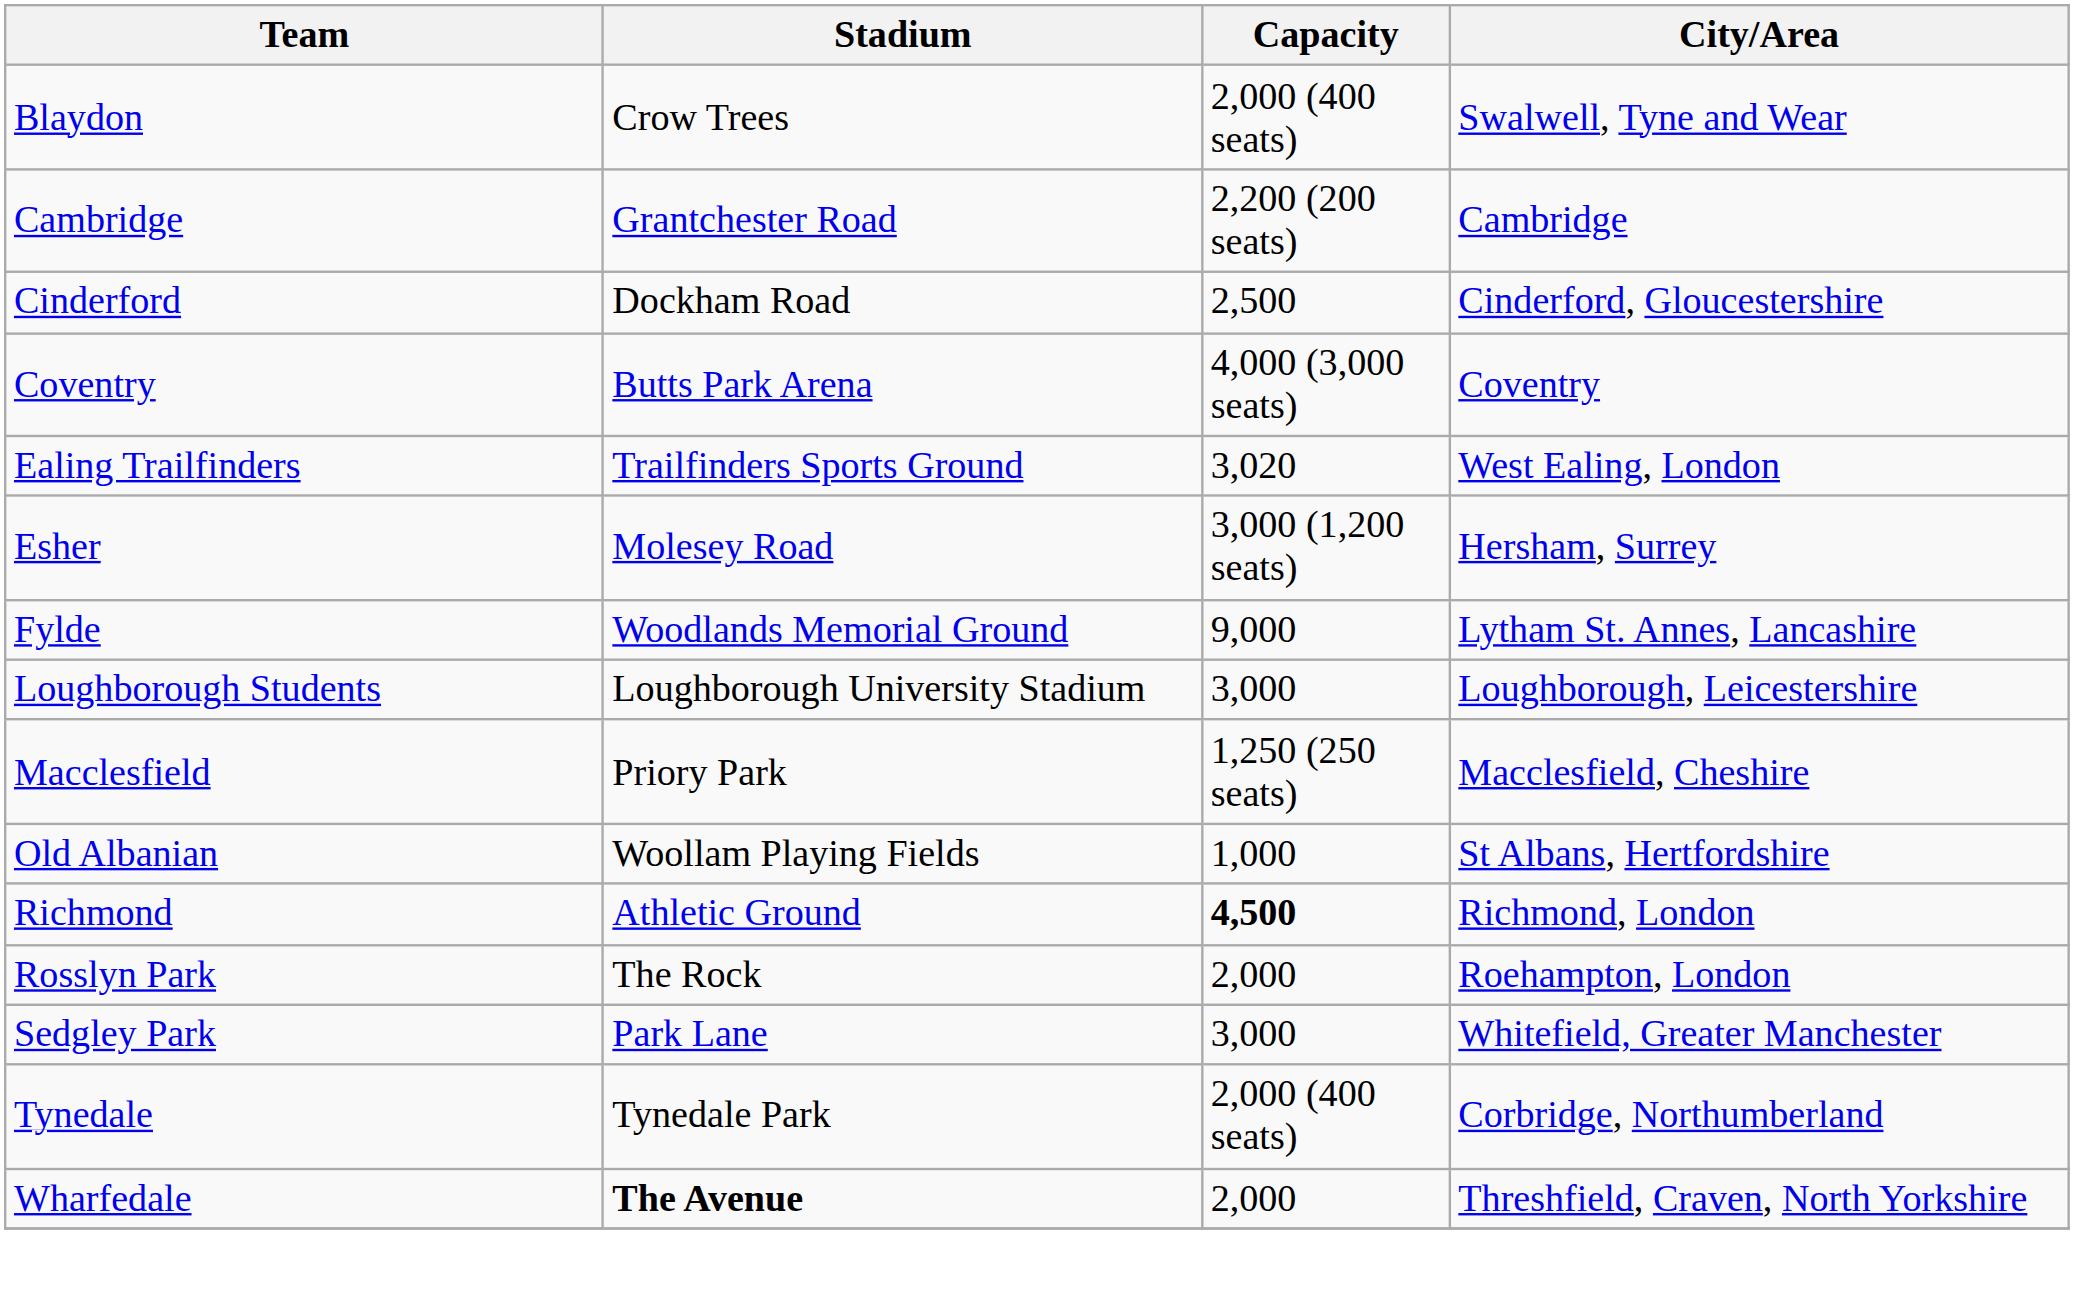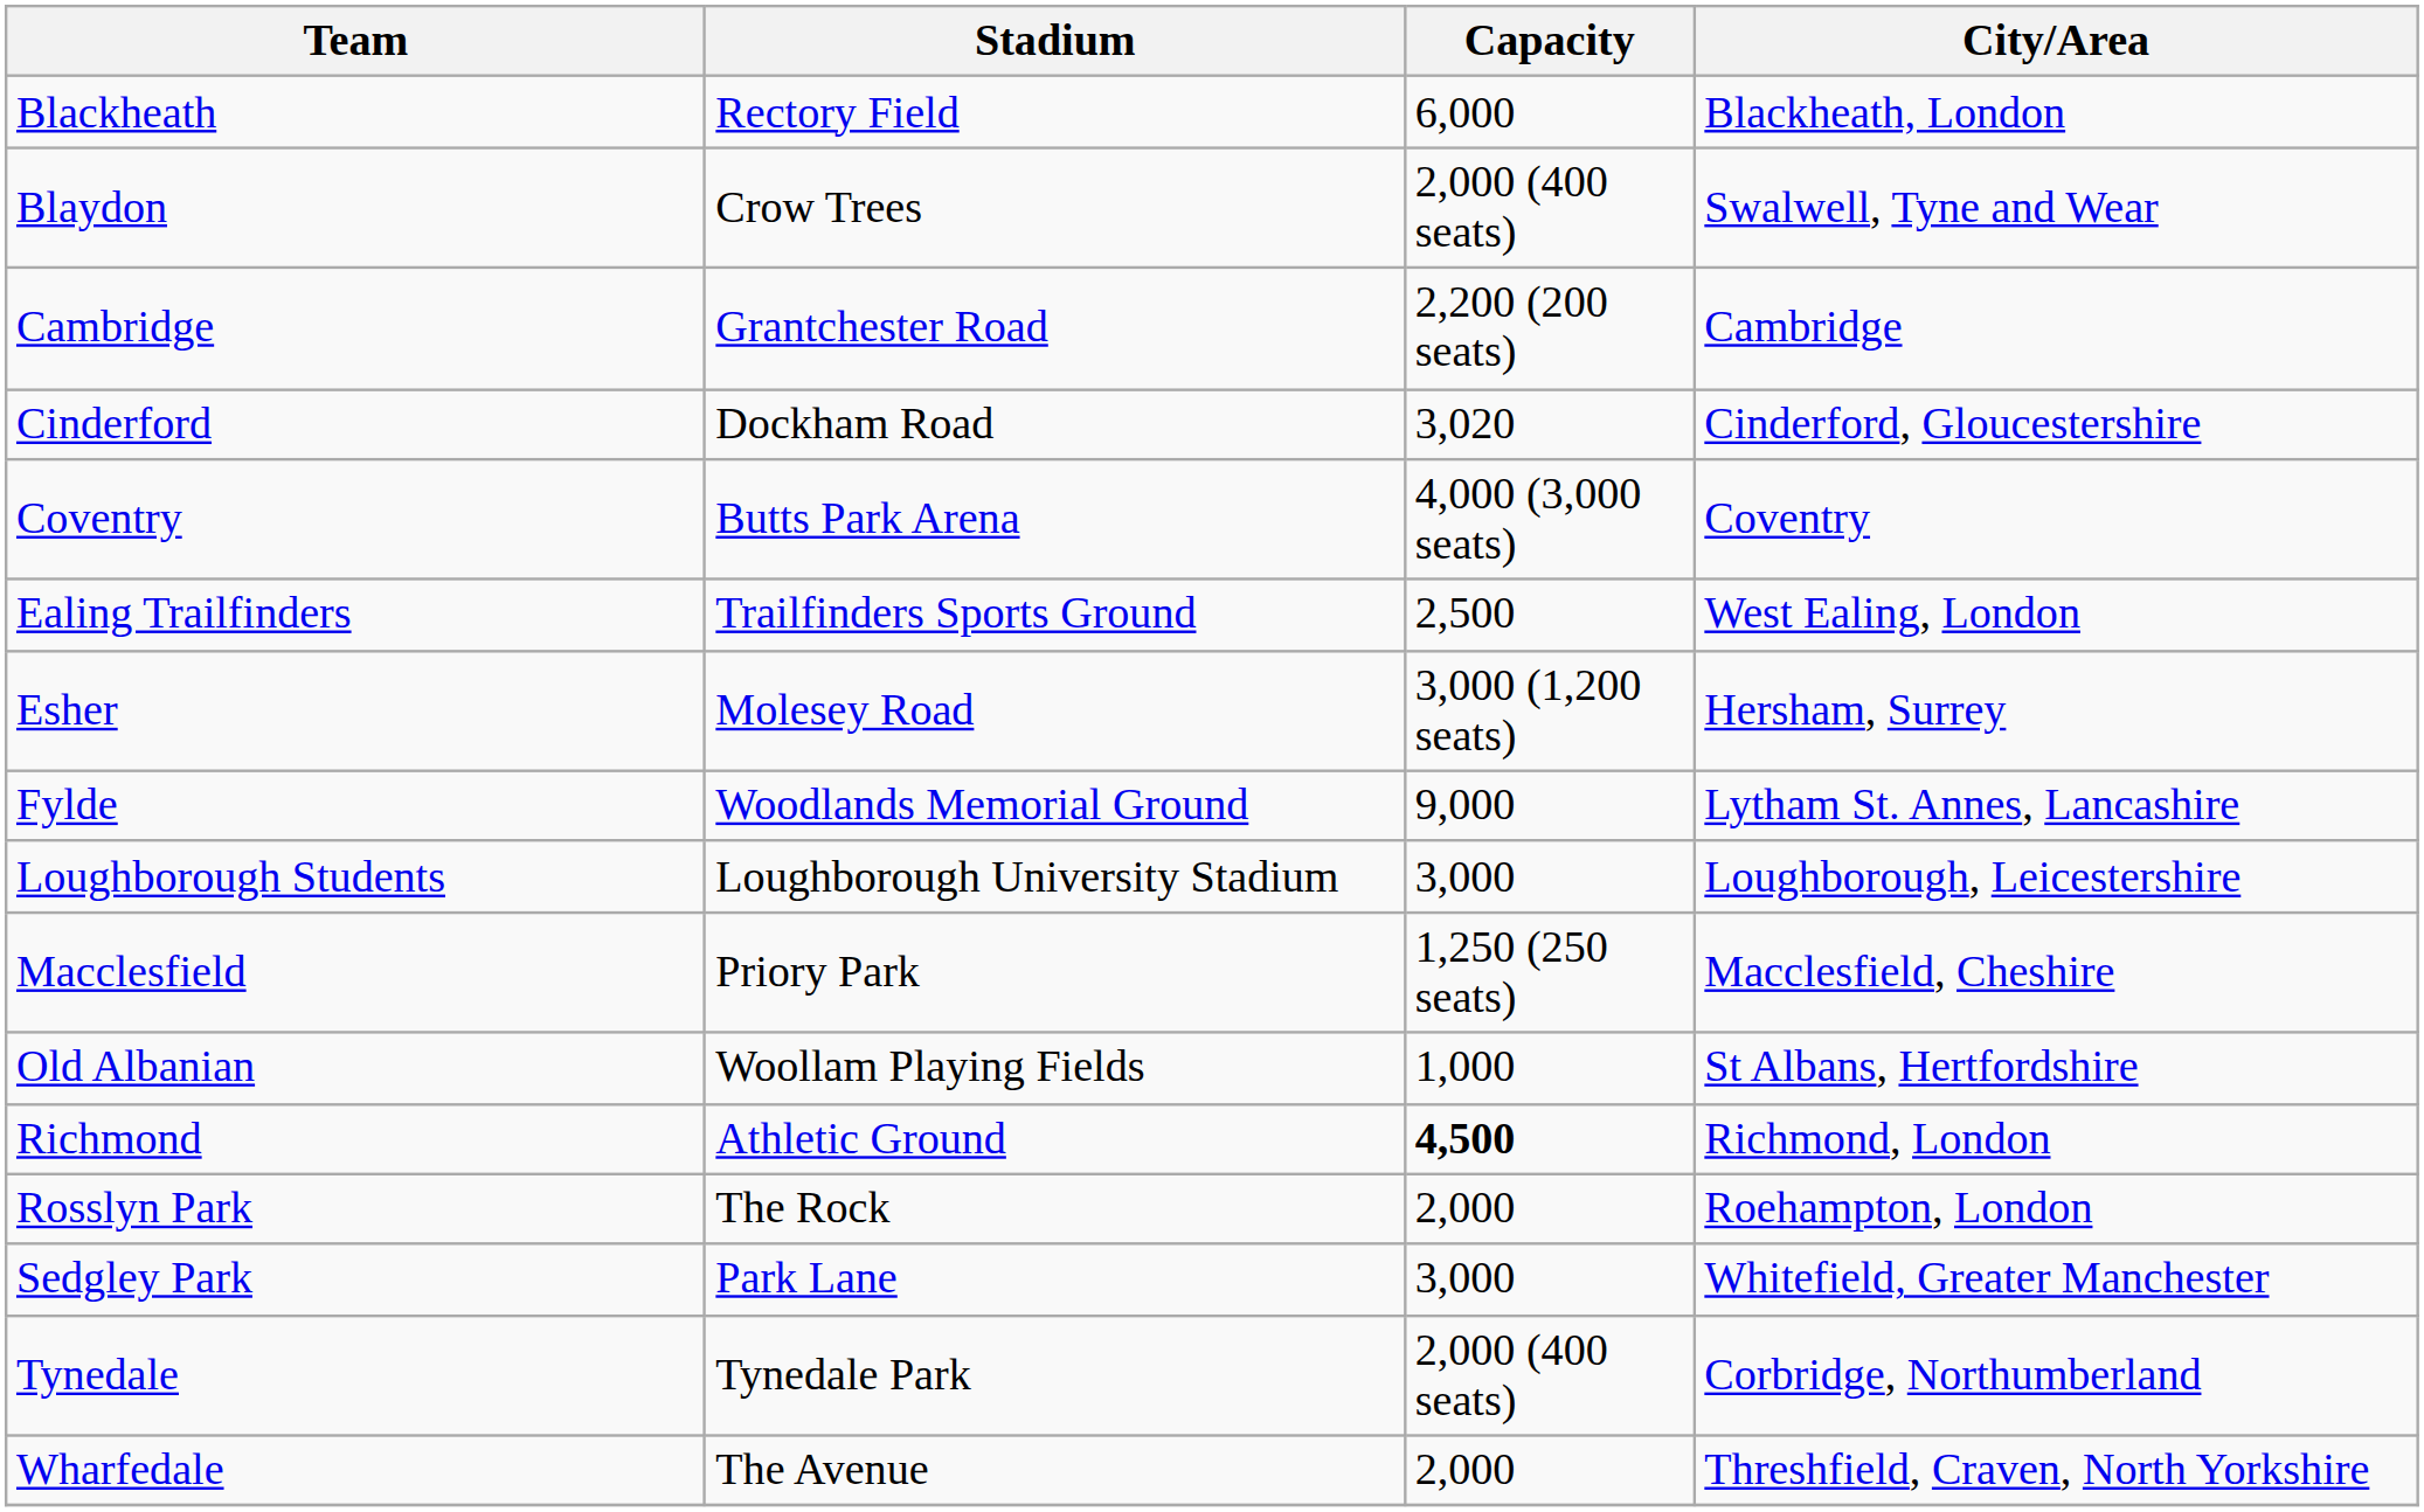+ row: Blackheath | Rectory Field | 6,000 | Blackheath, London
Cinderford | Capacity: 2,500 -> 3,020
Ealing Trailfinders | Capacity: 3,020 -> 2,500
Wharfedale | Stadium: bold -> normal
